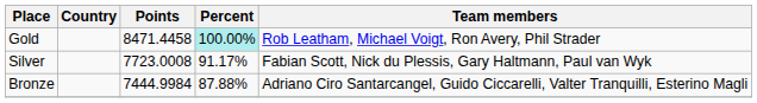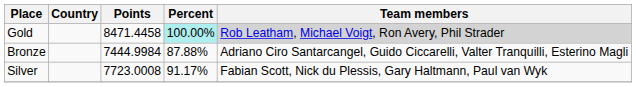Gold | Team members: no background -> lightgrey background
rows swapped: Silver <-> Bronze
